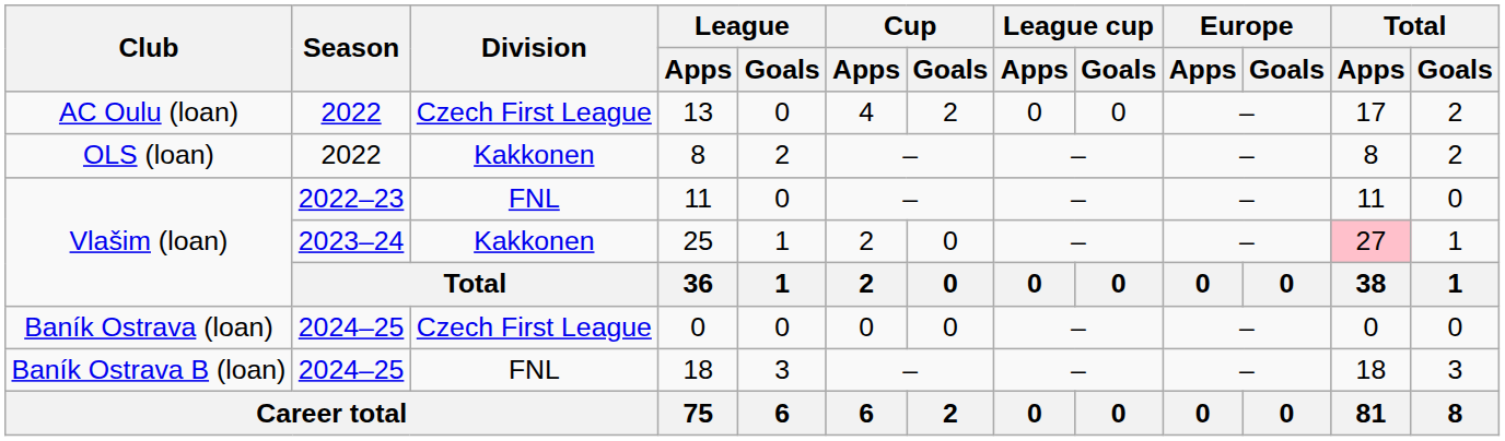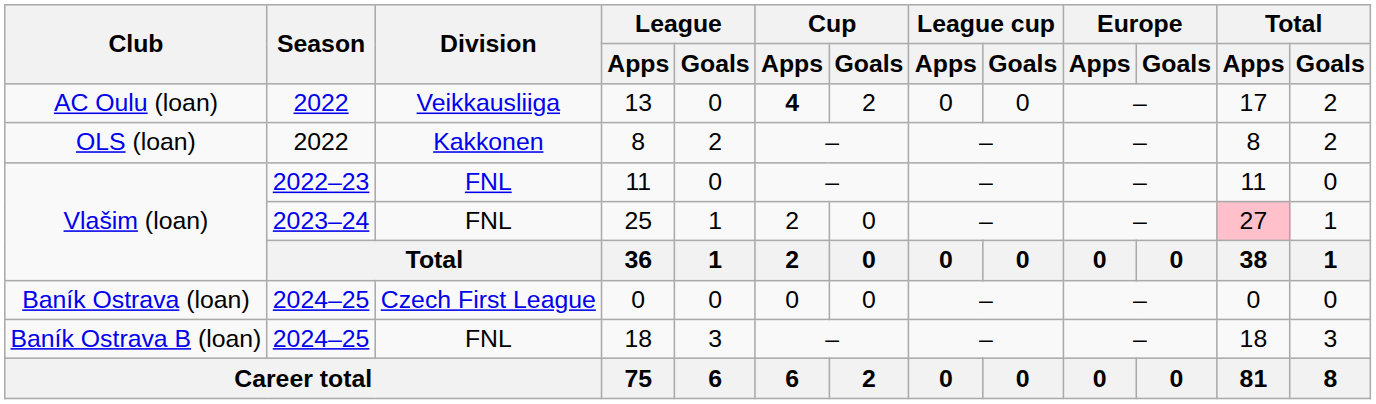13 | Division: Czech First League -> Veikkausliiga
13 | Cup / Apps: normal -> bold
25 | Division: Kakkonen -> FNL
